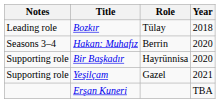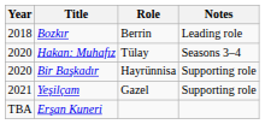columns swapped: Year <-> Notes
Bozkır | Role: Tülay -> Berrin
Hakan: Muhafız | Role: Berrin -> Tülay
